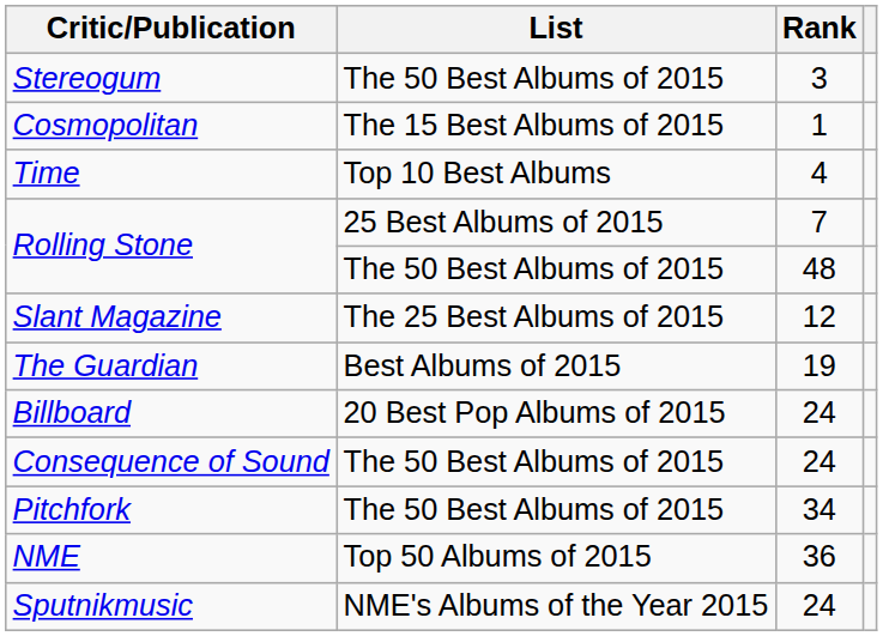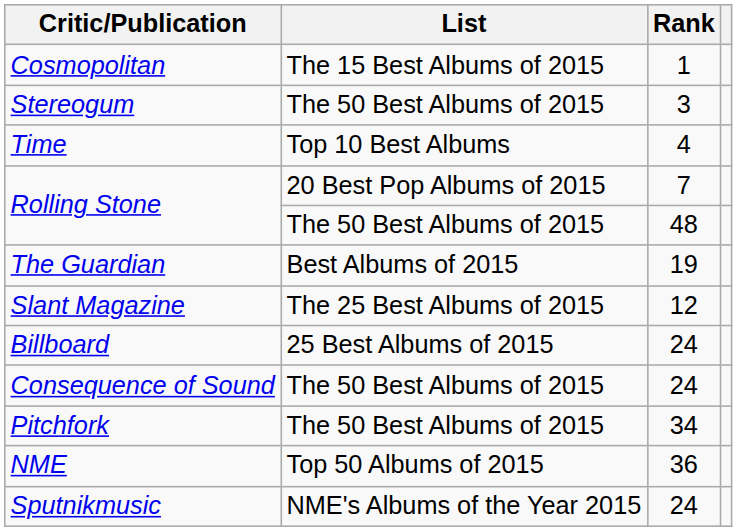rows swapped: Cosmopolitan <-> Stereogum
Rolling Stone / 7 | List: 25 Best Albums of 2015 -> 20 Best Pop Albums of 2015
rows swapped: Slant Magazine <-> The Guardian
Billboard | List: 20 Best Pop Albums of 2015 -> 25 Best Albums of 2015
